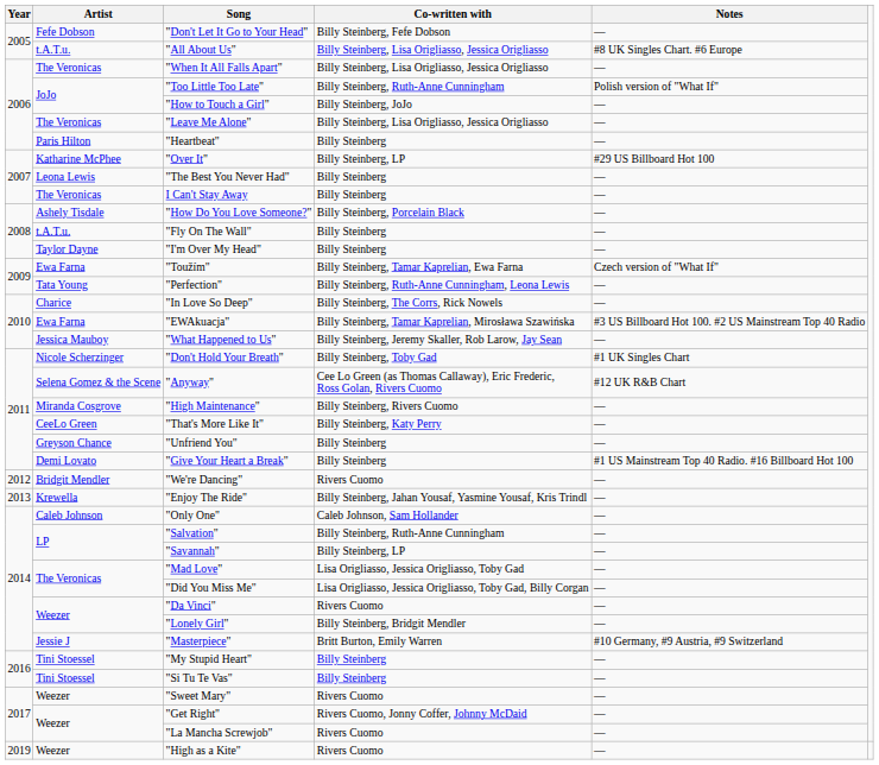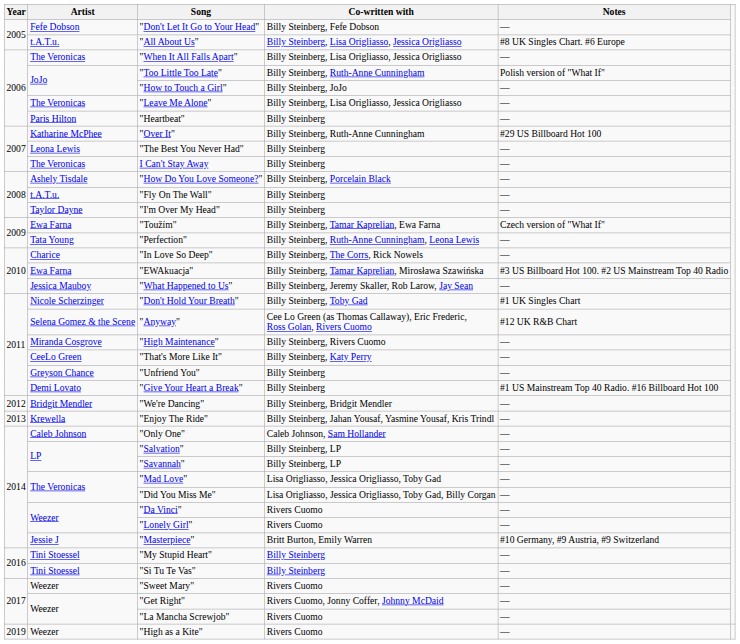"Over It" | Co-written with: Billy Steinberg, LP -> Billy Steinberg, Ruth-Anne Cunningham
"We're Dancing" | Co-written with: Rivers Cuomo -> Billy Steinberg, Bridgit Mendler
"Salvation" | Co-written with: Billy Steinberg, Ruth-Anne Cunningham -> Billy Steinberg, LP
"Lonely Girl" | Co-written with: Billy Steinberg, Bridgit Mendler -> Rivers Cuomo
